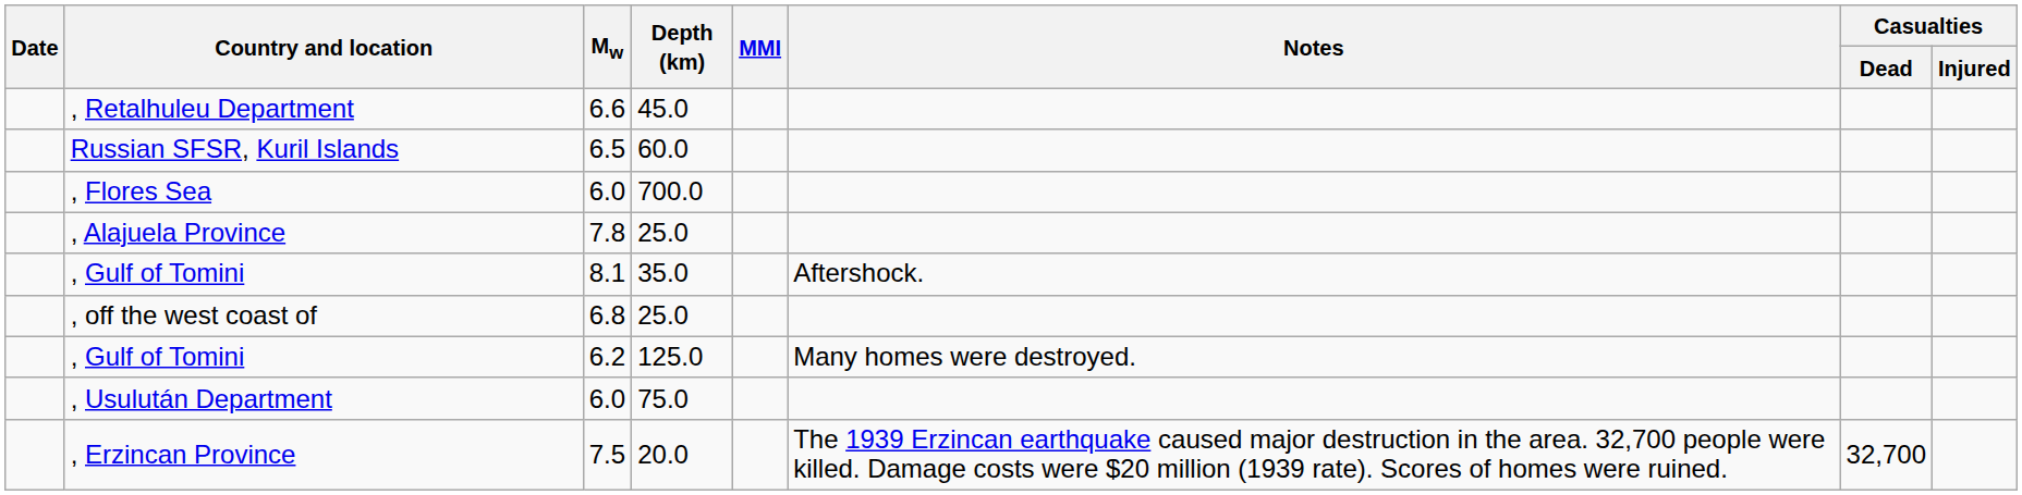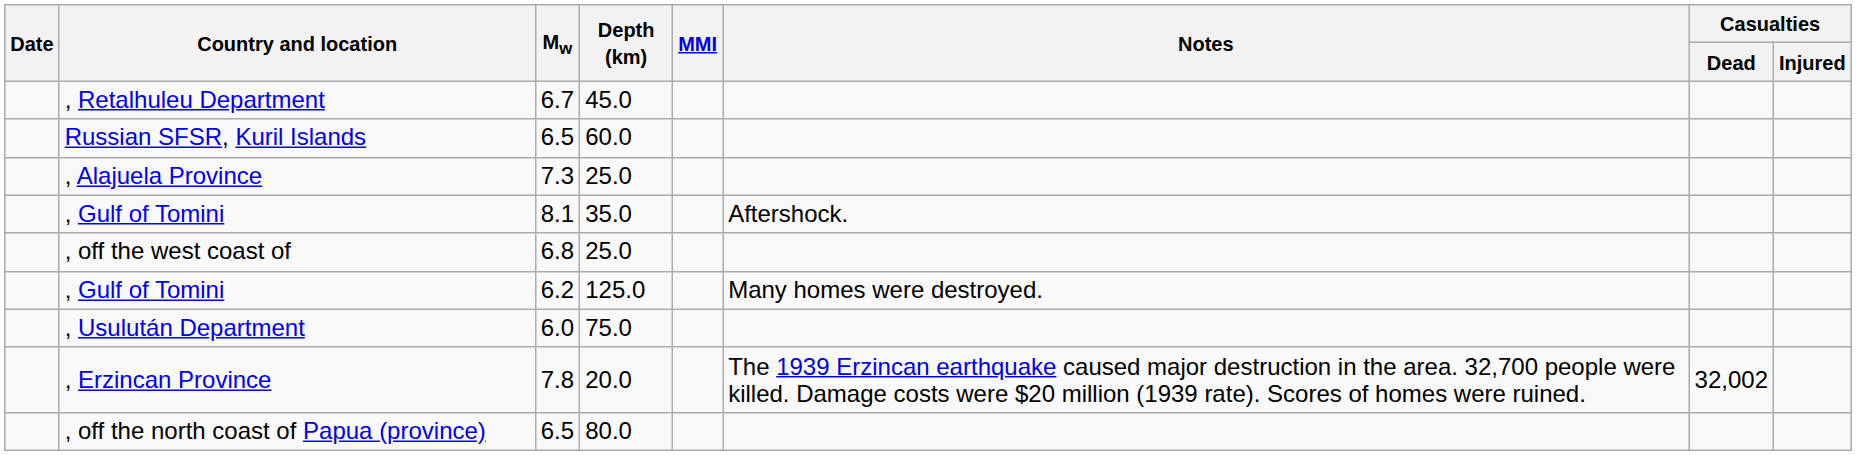, Retalhuleu Department | Mw: 6.6 -> 6.7
- row: , Flores Sea | 6.0 | 700.0
, Alajuela Province | Mw: 7.8 -> 7.3
, Erzincan Province | Mw: 7.5 -> 7.8
, Erzincan Province | Casualties / Dead: 32,700 -> 32,002
+ row: , off the north coast of Papua (province) | 6.5 | 80.0
